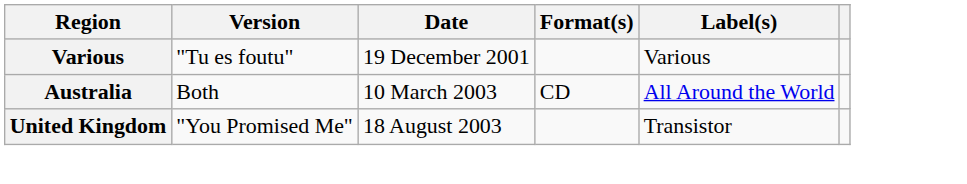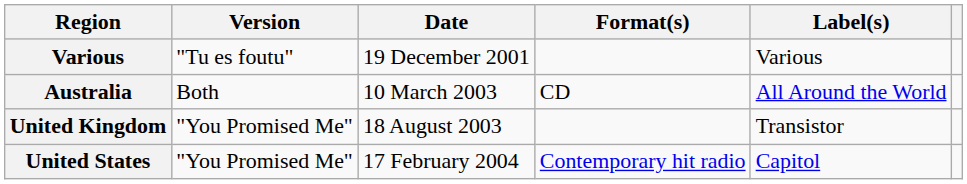+ row: United States | "You Promised Me" | 17 February 2004 | Contemporary hit radio | Capitol
